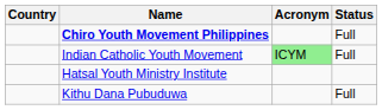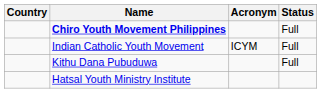Indian Catholic Youth Movement | Acronym: lightgreen background -> no background
rows swapped: Kithu Dana Pubuduwa <-> Hatsal Youth Ministry Institute
